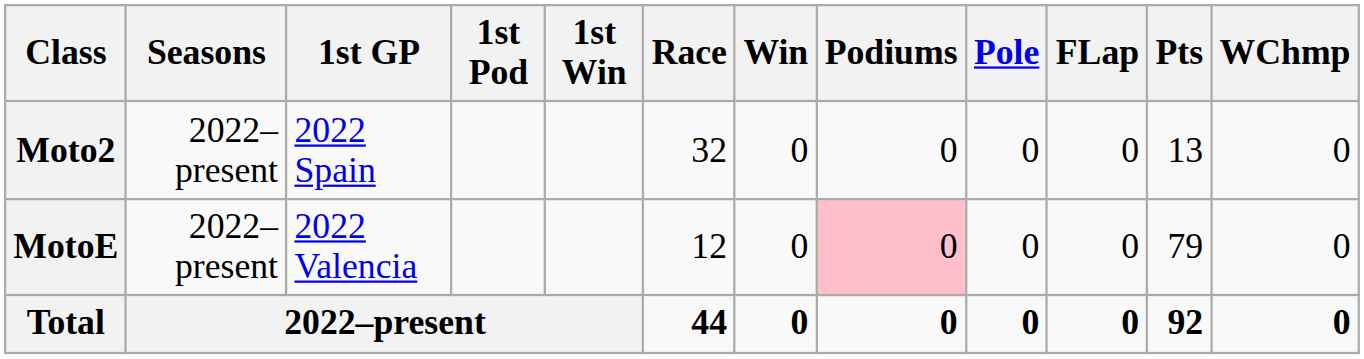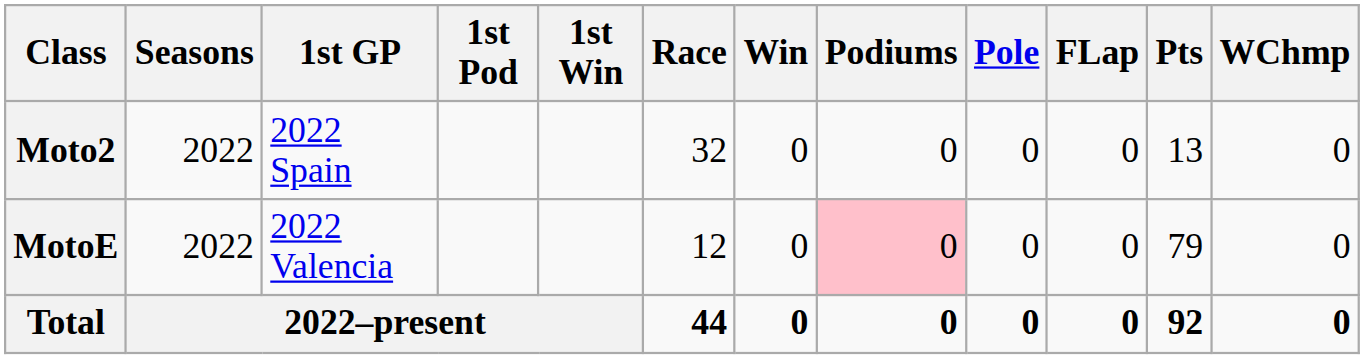Moto2 | Seasons: 2022–present -> 2022
MotoE | Seasons: 2022–present -> 2022
